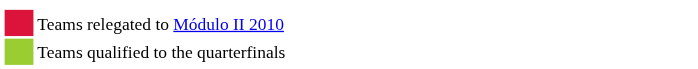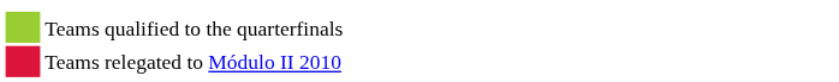rows swapped: Teams qualified to the quarterfinals <-> Teams relegated to Módulo II 2010
